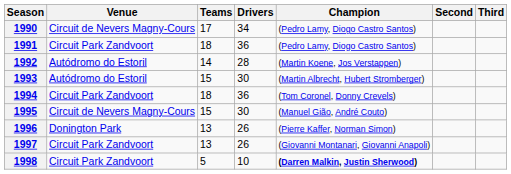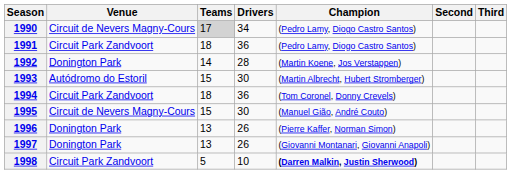1990 | Teams: no background -> lightgrey background
1992 | Venue: Autódromo do Estoril -> Donington Park
1997 | Venue: Circuit Park Zandvoort -> Donington Park
